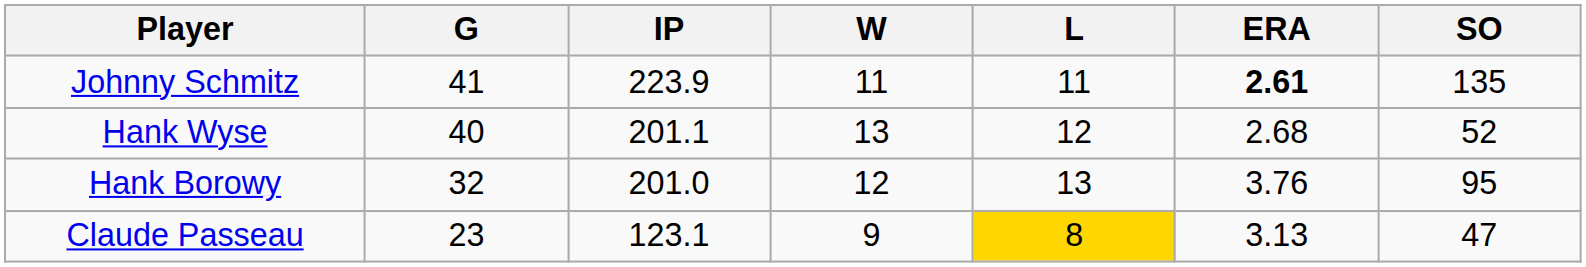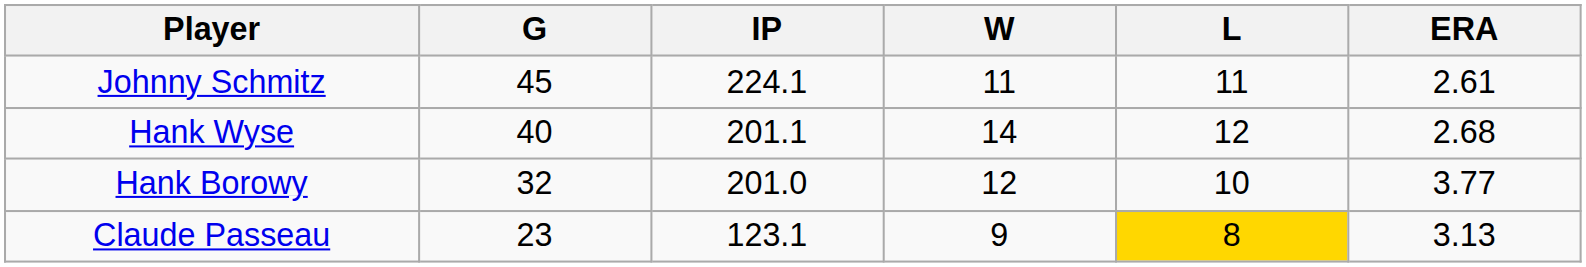- column: SO | 135 | 52 | 95 | 47
Johnny Schmitz | G: 41 -> 45
Johnny Schmitz | IP: 223.9 -> 224.1
Johnny Schmitz | ERA: bold -> normal
Hank Wyse | W: 13 -> 14
Hank Borowy | L: 13 -> 10
Hank Borowy | ERA: 3.76 -> 3.77
